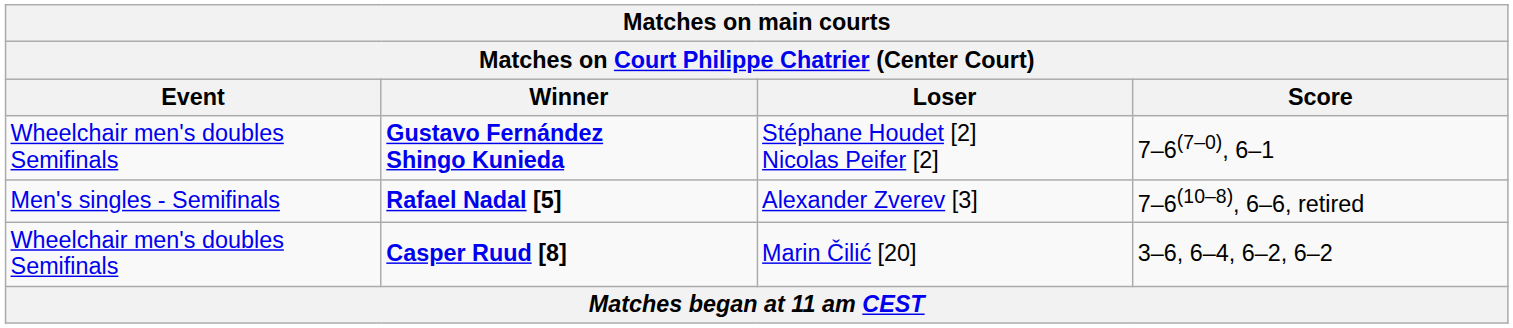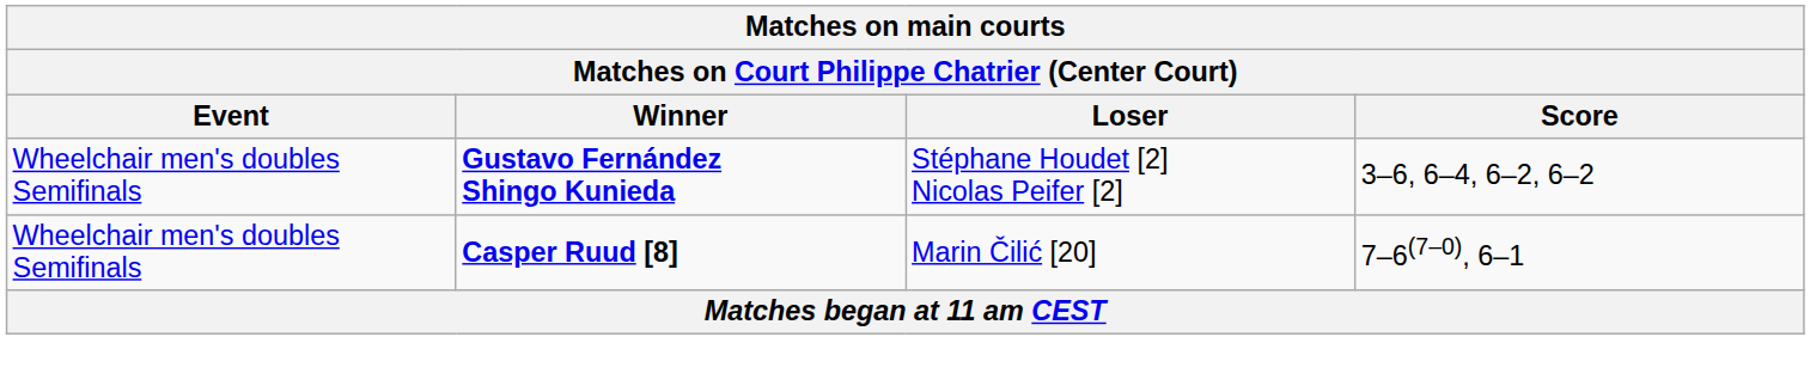Gustavo Fernández Shingo Kunieda | Score: 7–6(7–0), 6–1 -> 3–6, 6–4, 6–2, 6–2
- row: Men's singles - Semifinals | Rafael Nadal [5] | Alexander Zverev [3] | 7–6(10–8), 6–6, retired
Casper Ruud [8] | Score: 3–6, 6–4, 6–2, 6–2 -> 7–6(7–0), 6–1
